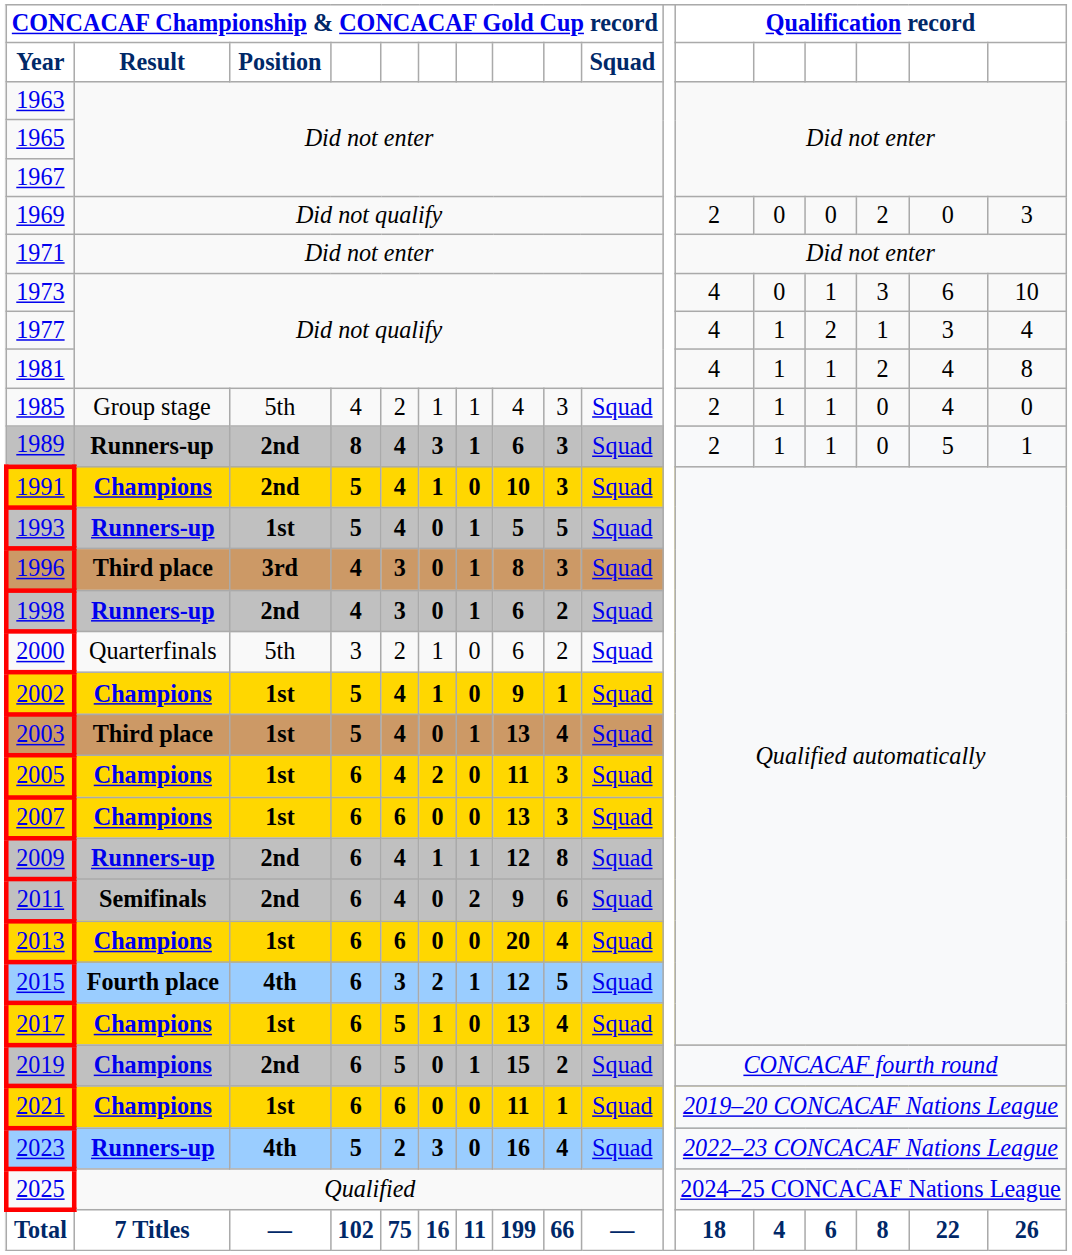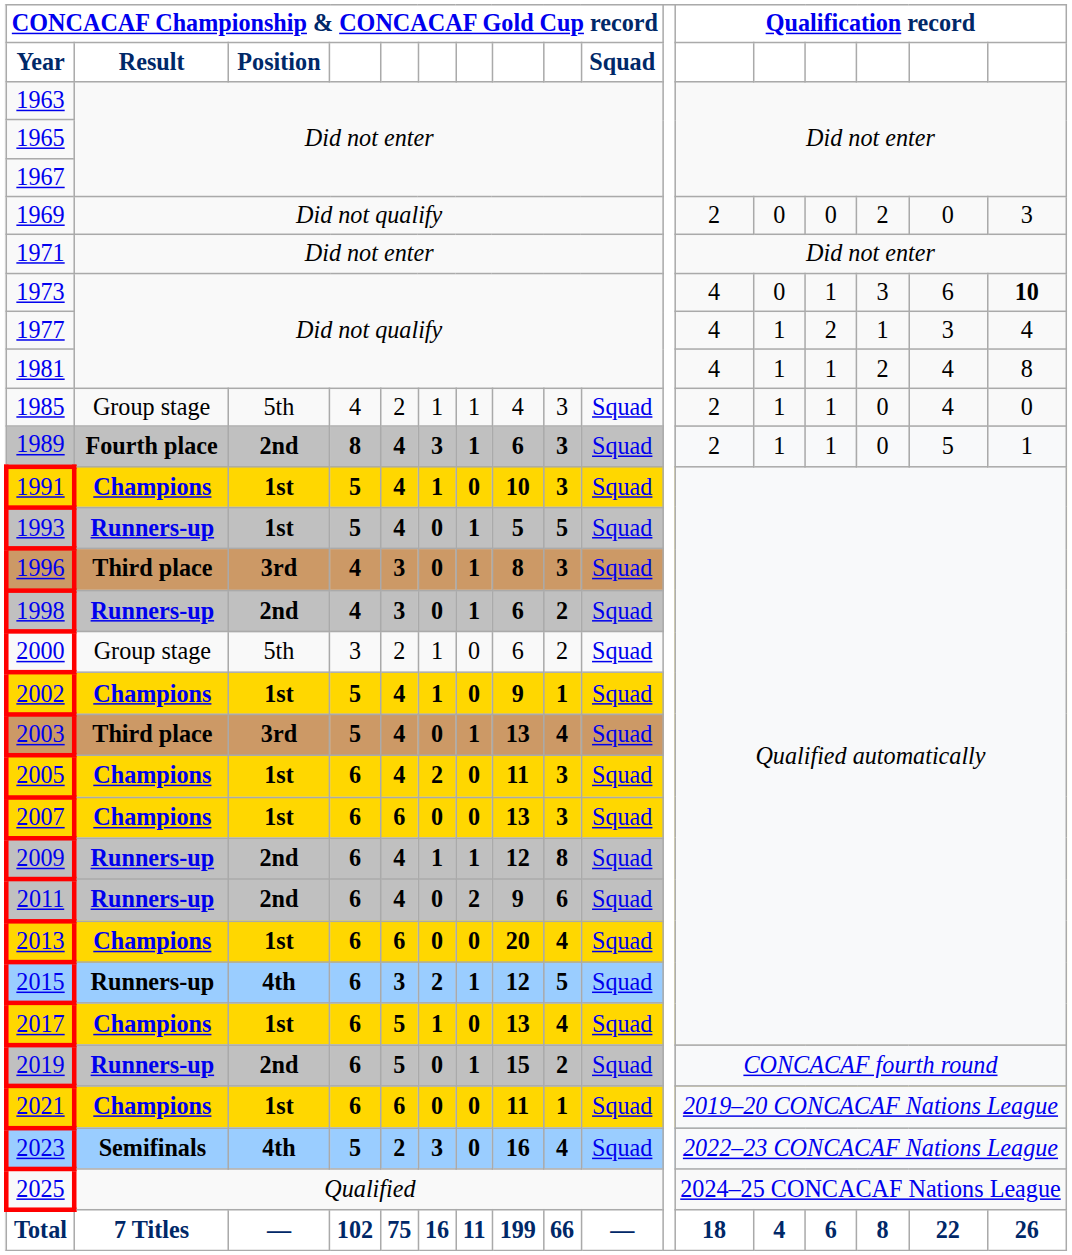1973 | column 17: normal -> bold
1989 | CONCACAF Championship & CONCACAF Gold Cup record / Result: Runners-up -> Fourth place
1991 | CONCACAF Championship & CONCACAF Gold Cup record / Position: 2nd -> 1st
2000 | CONCACAF Championship & CONCACAF Gold Cup record / Result: Quarterfinals -> Group stage
2003 | CONCACAF Championship & CONCACAF Gold Cup record / Position: 1st -> 3rd
2011 | CONCACAF Championship & CONCACAF Gold Cup record / Result: Semifinals -> Runners-up
2015 | CONCACAF Championship & CONCACAF Gold Cup record / Result: Fourth place -> Runners-up
2019 | CONCACAF Championship & CONCACAF Gold Cup record / Result: Champions -> Runners-up
2023 | CONCACAF Championship & CONCACAF Gold Cup record / Result: Runners-up -> Semifinals
